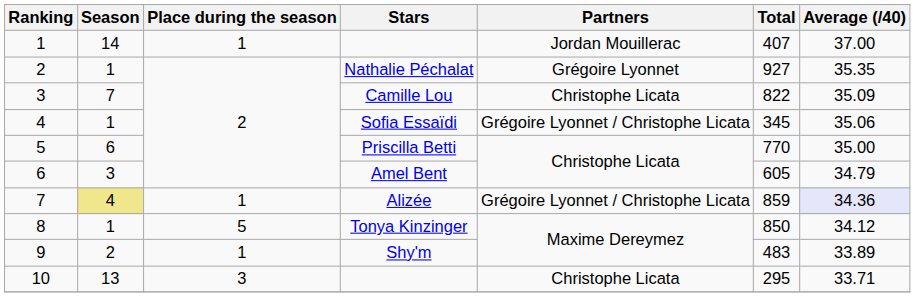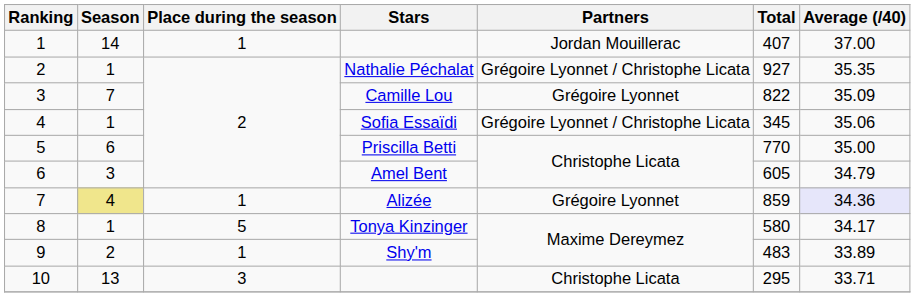Nathalie Péchalat | Partners: Grégoire Lyonnet -> Grégoire Lyonnet / Christophe Licata
Camille Lou | Partners: Christophe Licata -> Grégoire Lyonnet
Alizée | Partners: Grégoire Lyonnet / Christophe Licata -> Grégoire Lyonnet
Tonya Kinzinger | Total: 850 -> 580
Tonya Kinzinger | Average (/40): 34.12 -> 34.17
